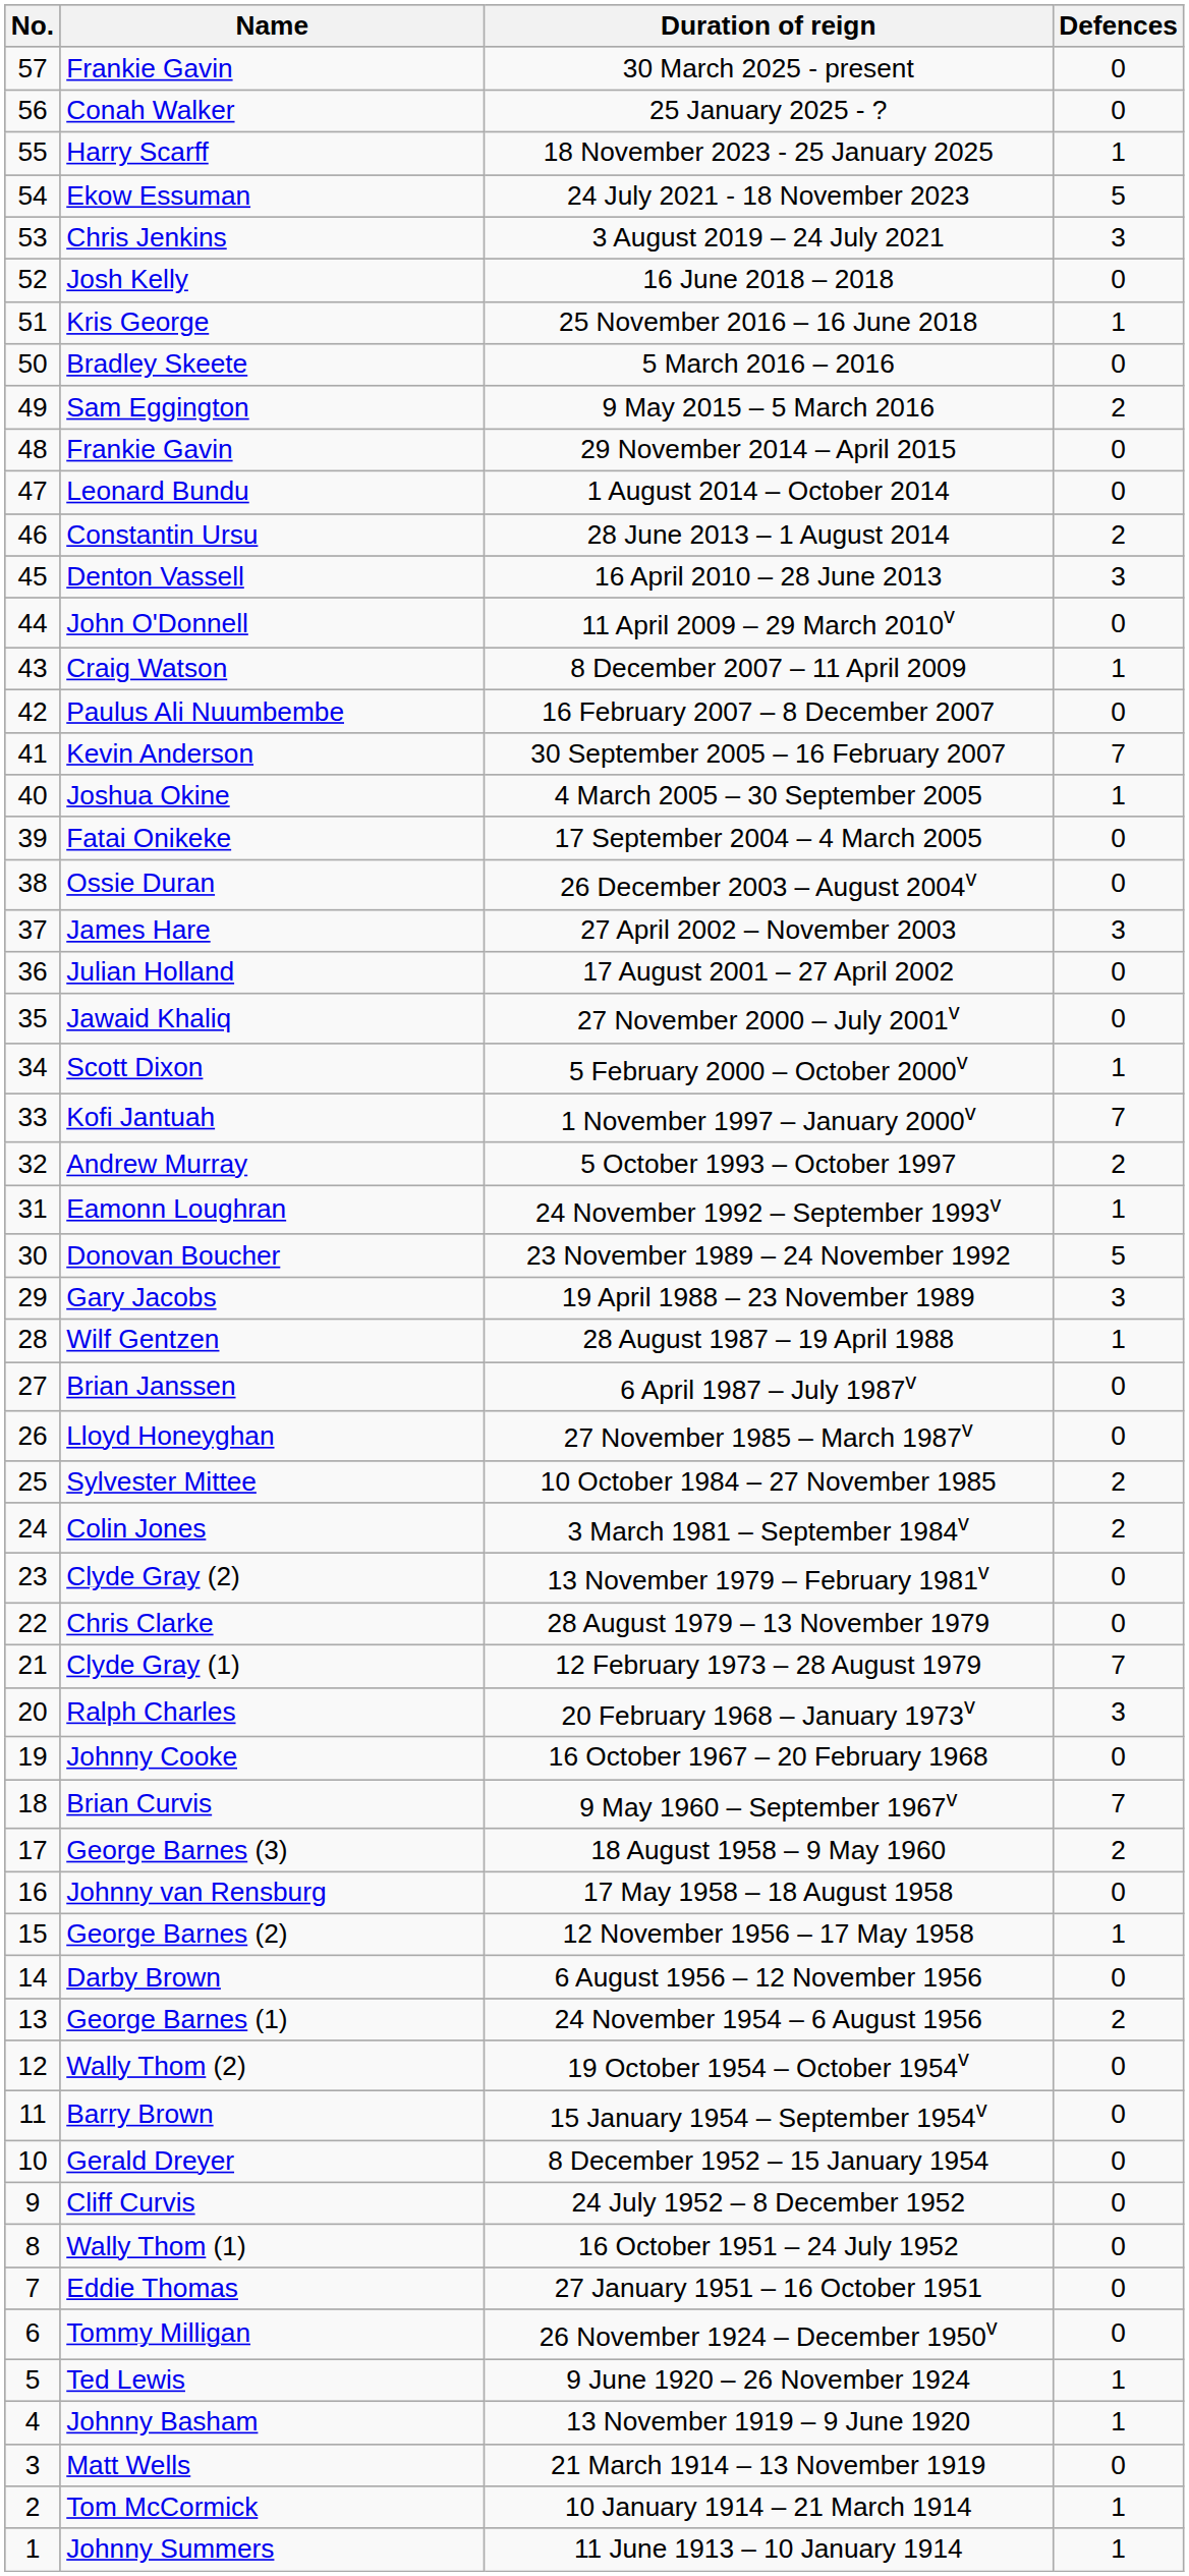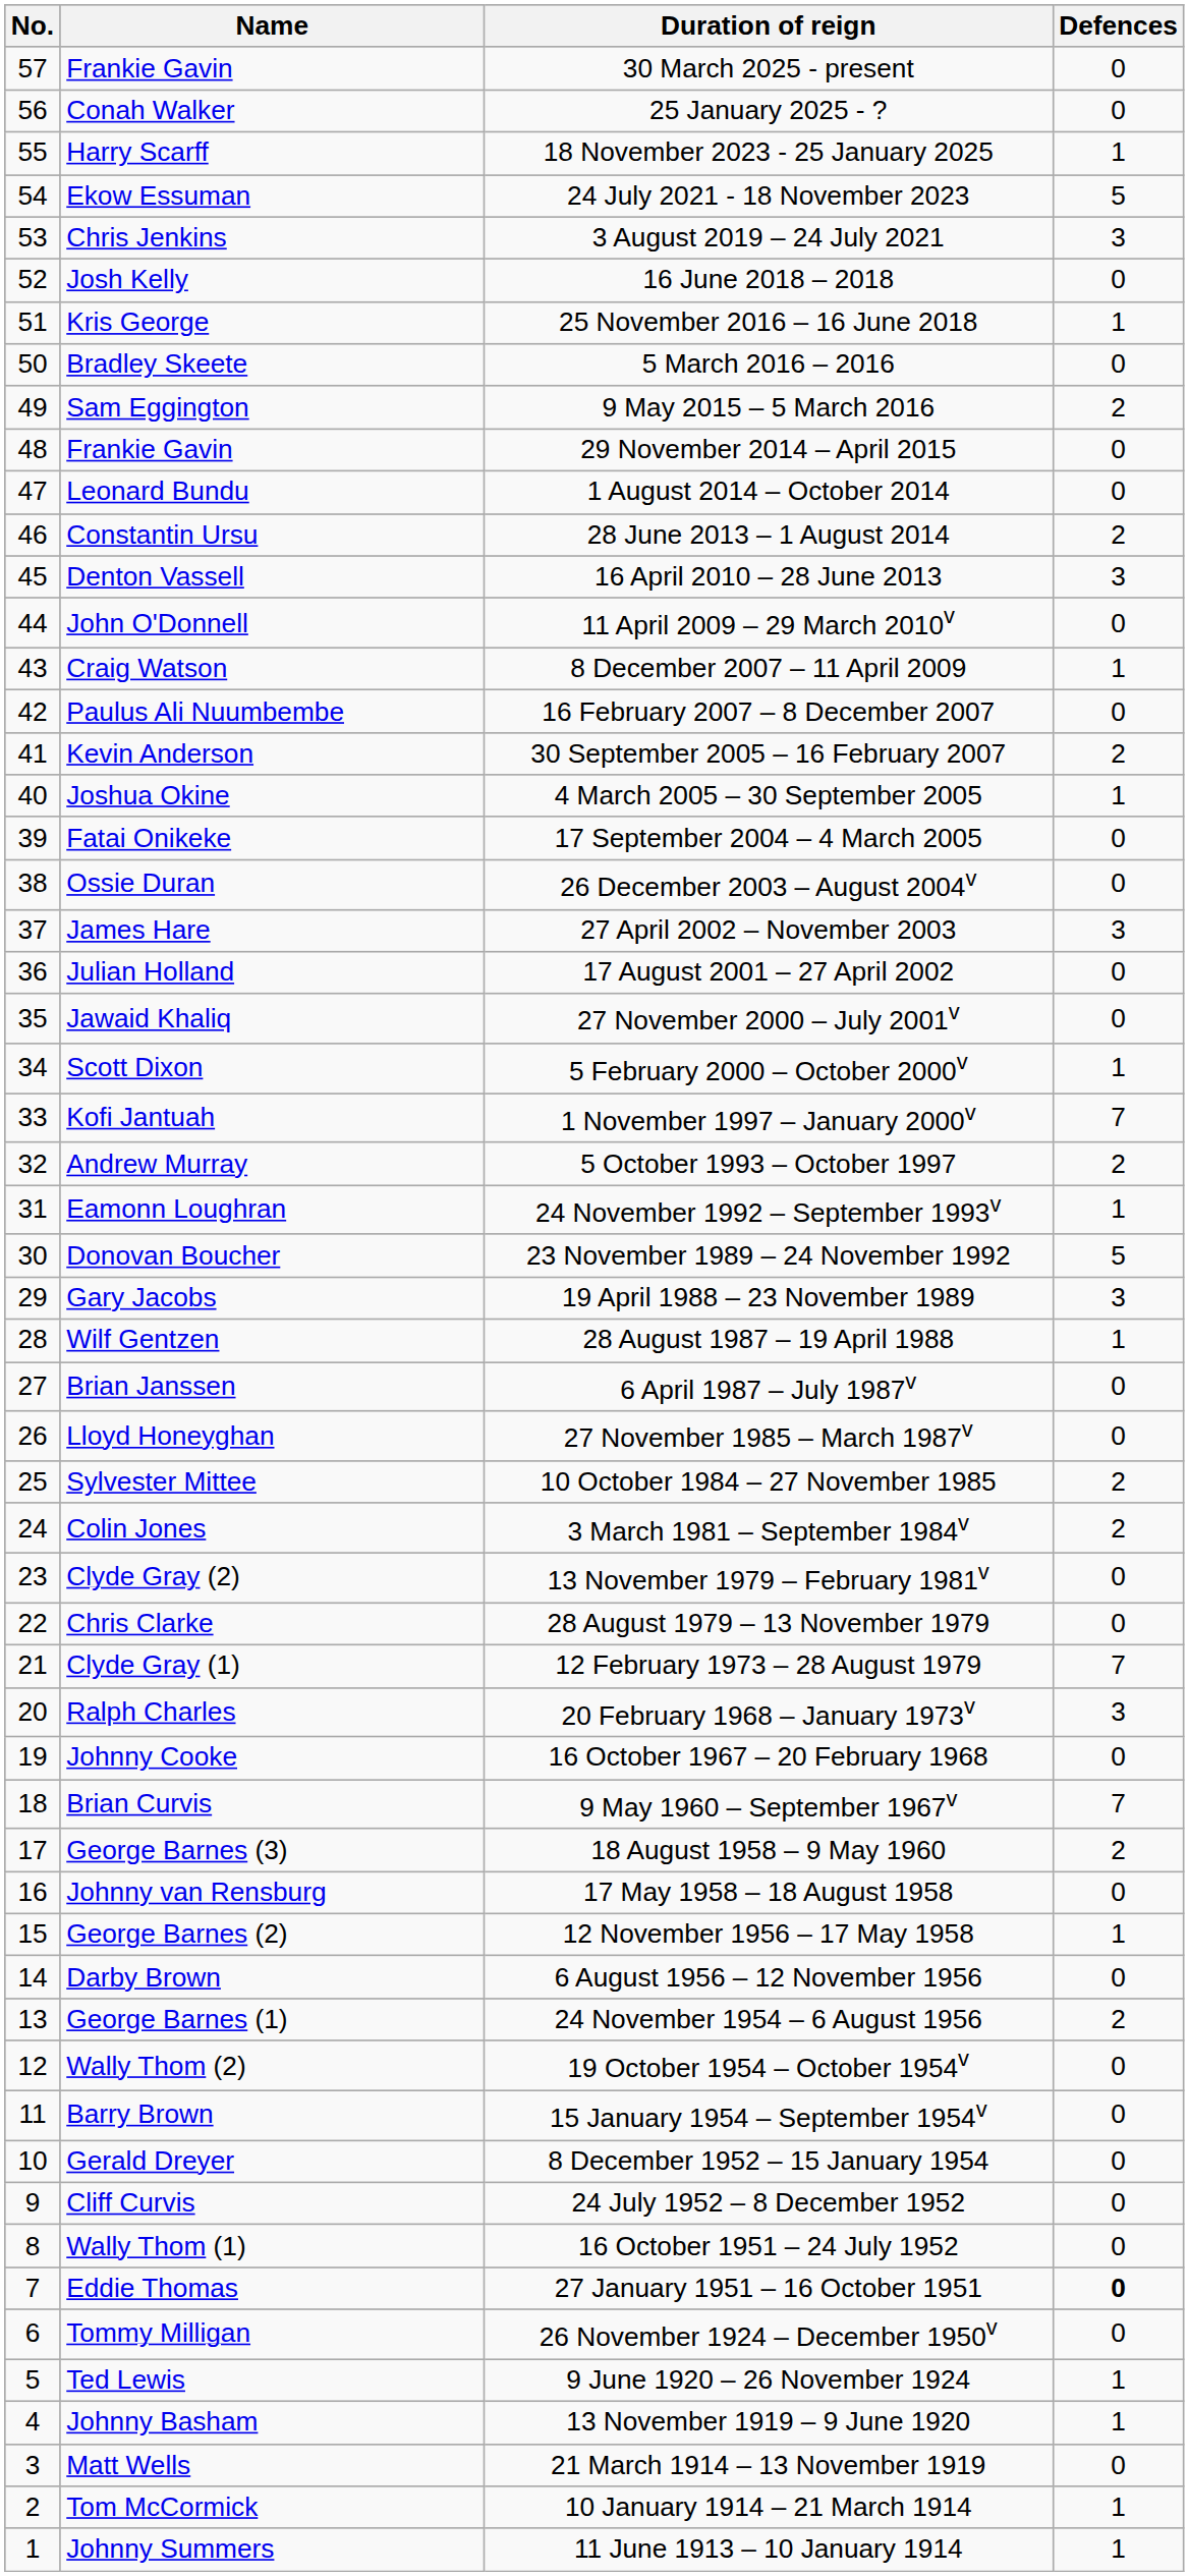30 September 2005 – 16 February 2007 | Defences: 7 -> 2
27 January 1951 – 16 October 1951 | Defences: normal -> bold
